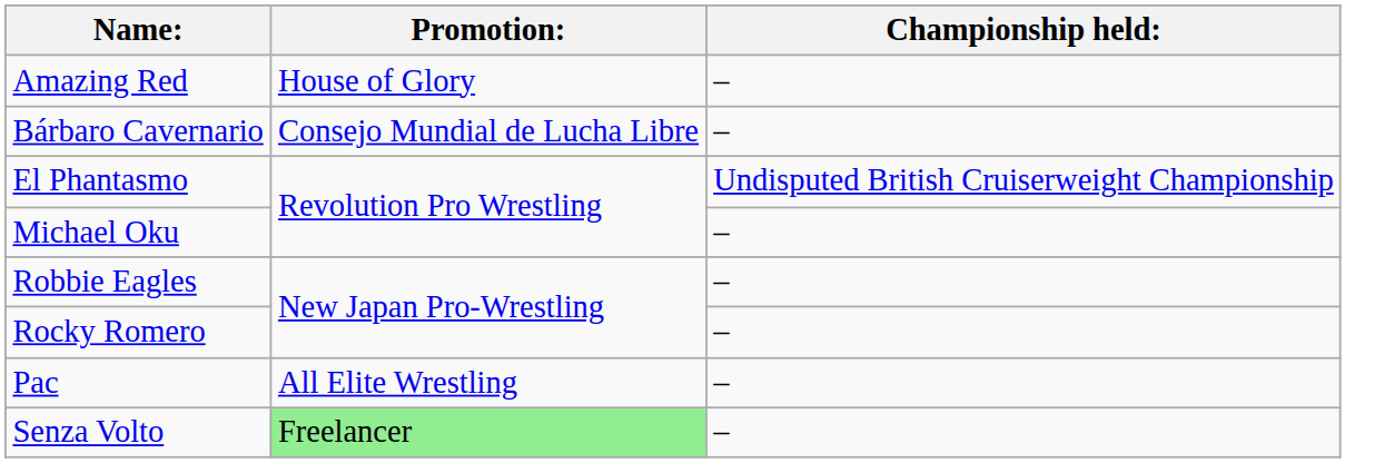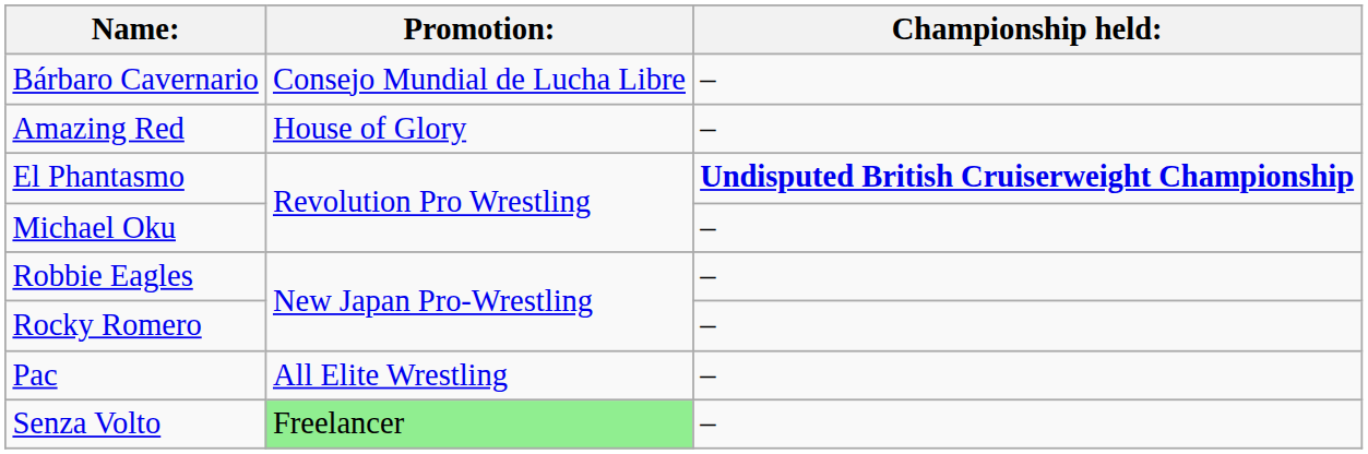rows swapped: Amazing Red <-> Bárbaro Cavernario
El Phantasmo | Championship held:: normal -> bold
